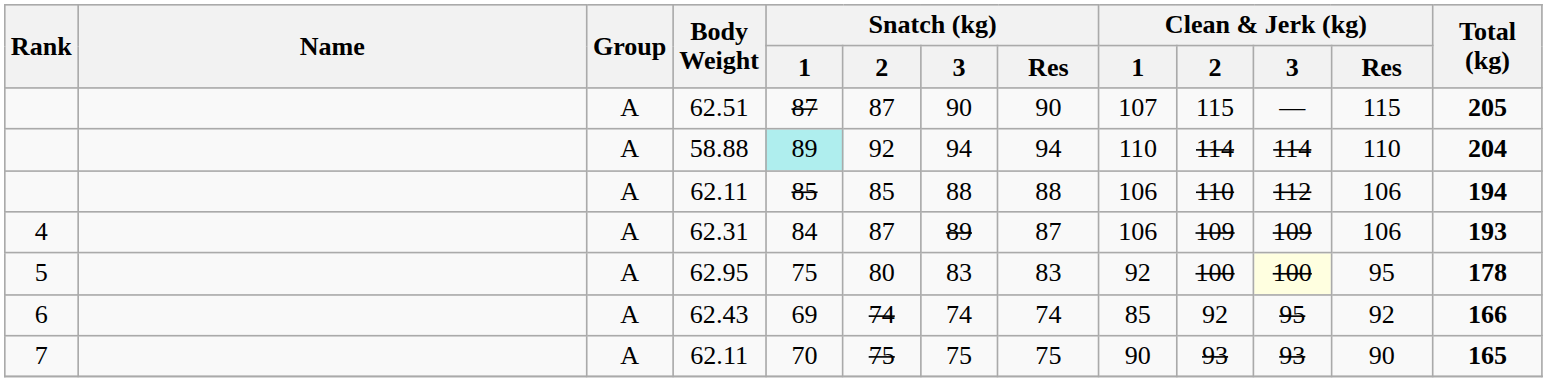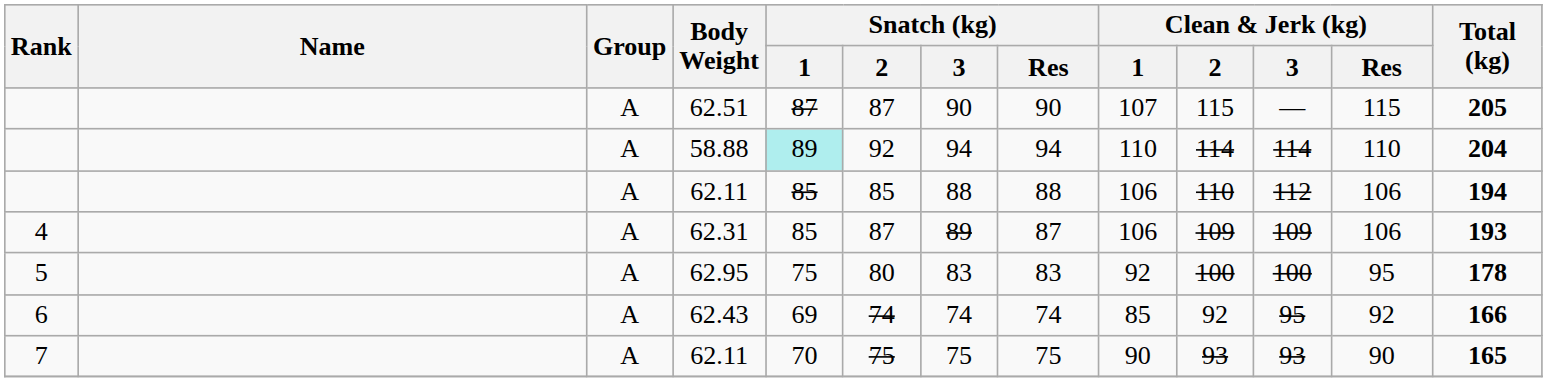62.31 | Snatch (kg) / 1: 84 -> 85
62.95 | Clean & Jerk (kg) / 3: lightyellow background -> no background
